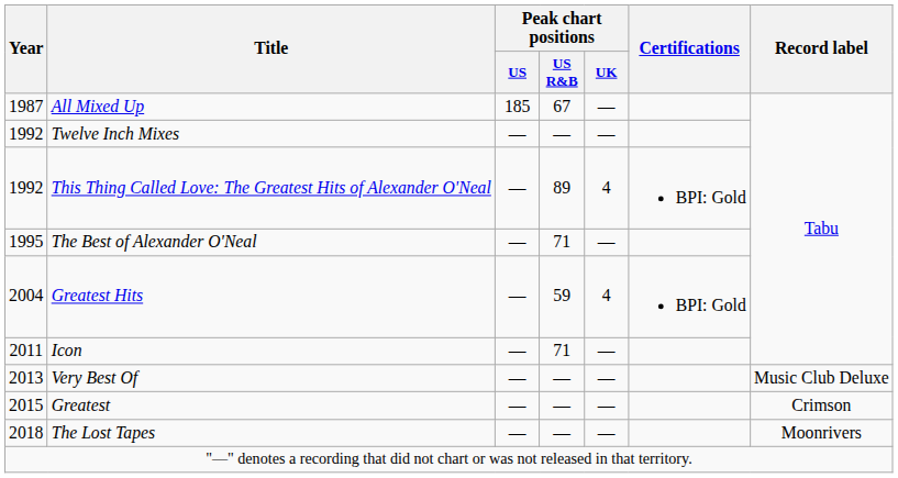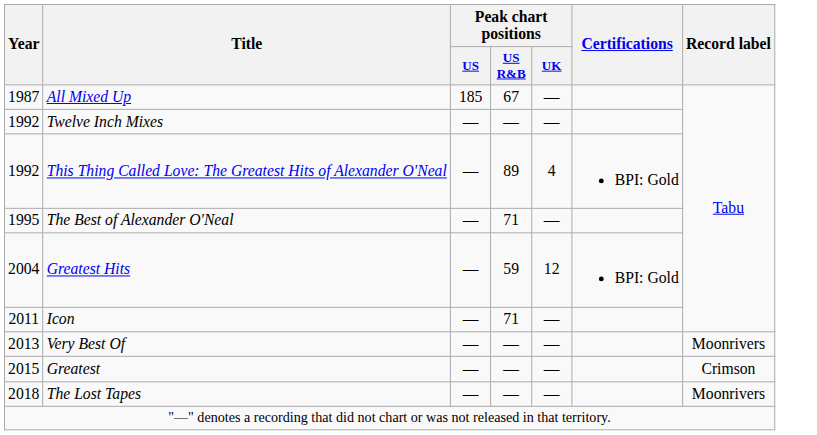Greatest Hits | Peak chart positions / UK: 4 -> 12
Very Best Of | Record label: Music Club Deluxe -> Moonrivers
